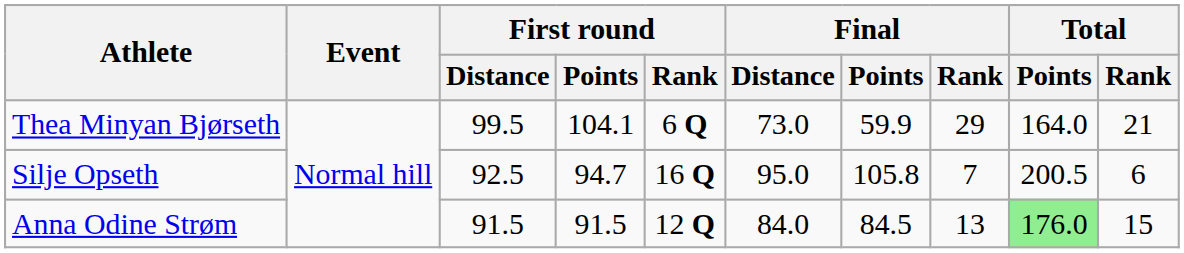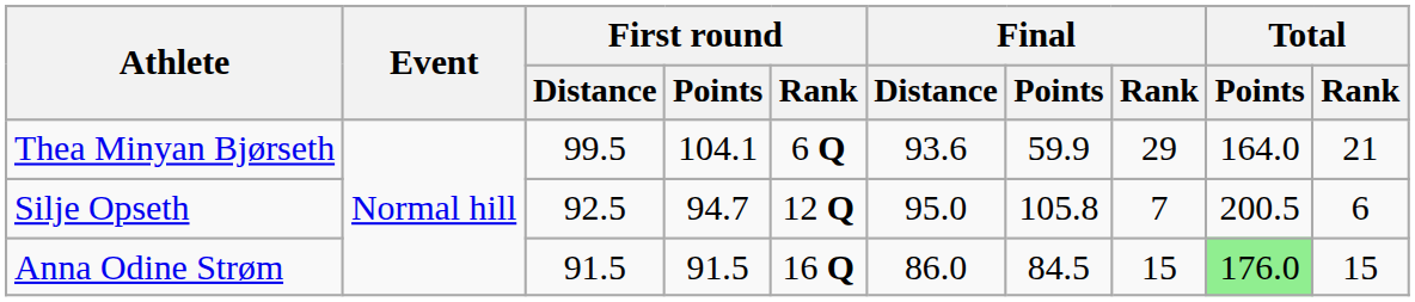Thea Minyan Bjørseth | Final / Distance: 73.0 -> 93.6
Silje Opseth | First round / Rank: 16 Q -> 12 Q
Anna Odine Strøm | First round / Rank: 12 Q -> 16 Q
Anna Odine Strøm | Final / Distance: 84.0 -> 86.0
Anna Odine Strøm | Final / Rank: 13 -> 15
